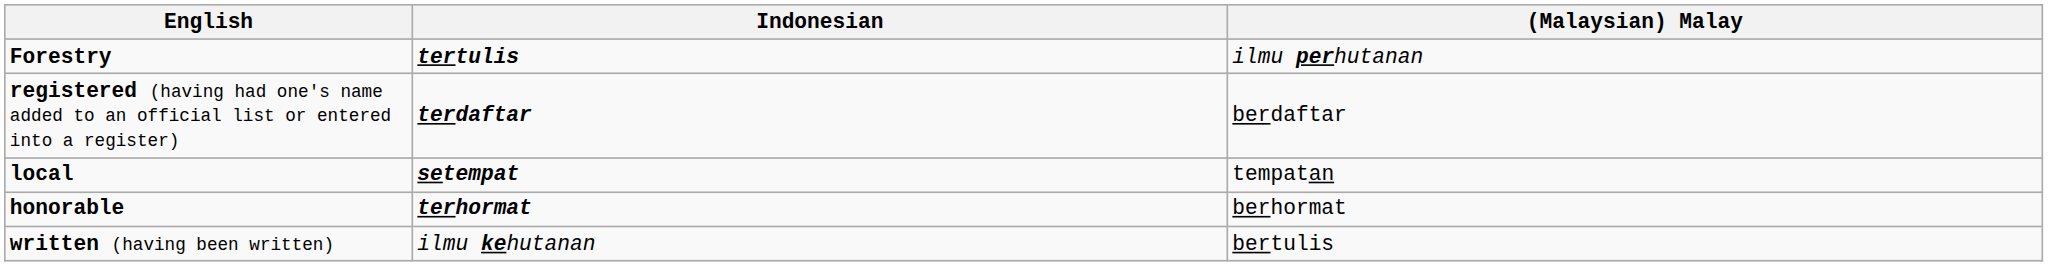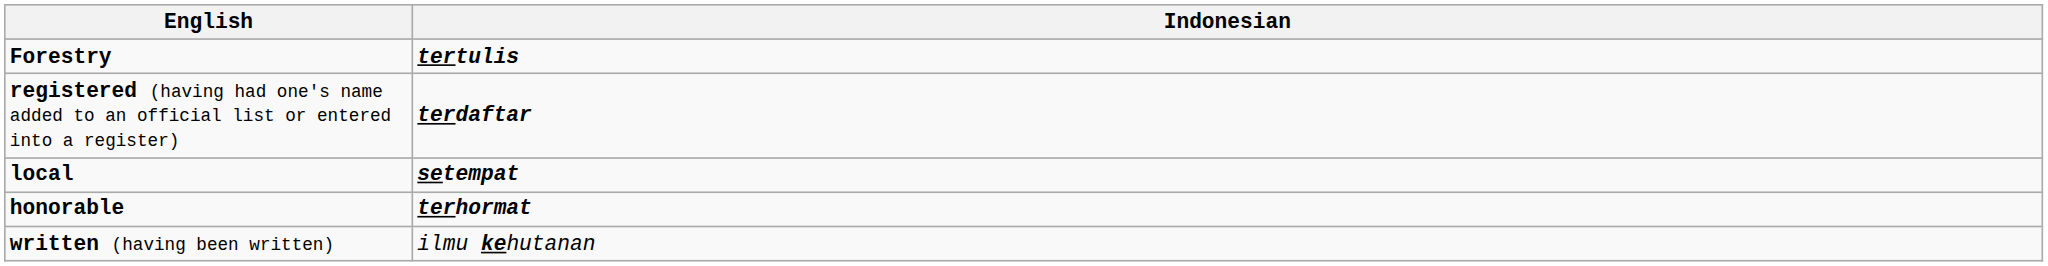- column: (Malaysian) Malay | ilmu perhutanan | berdaftar | tempatan | berhormat | bertulis
